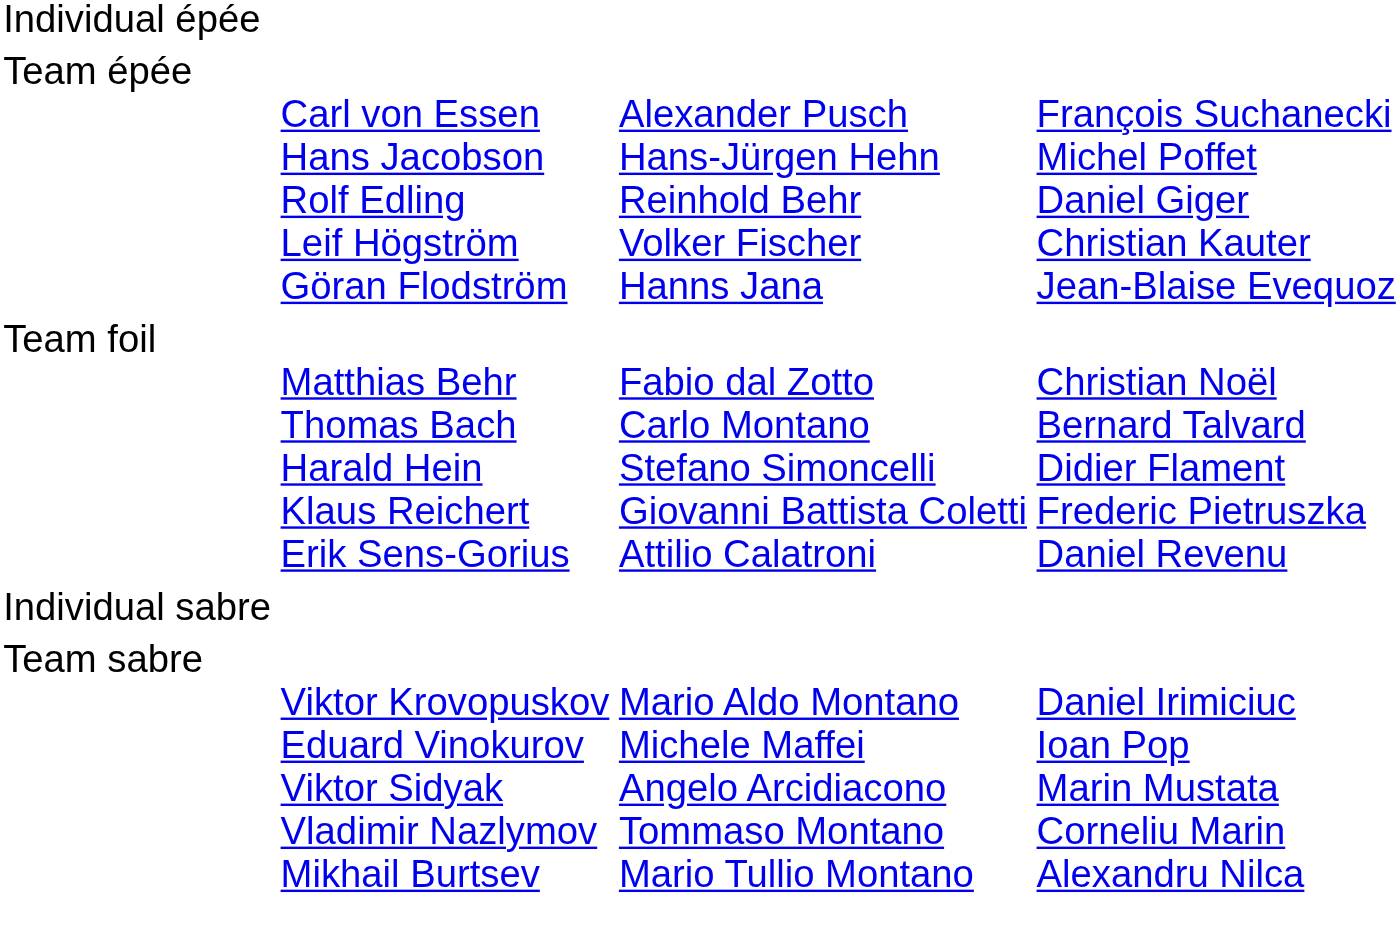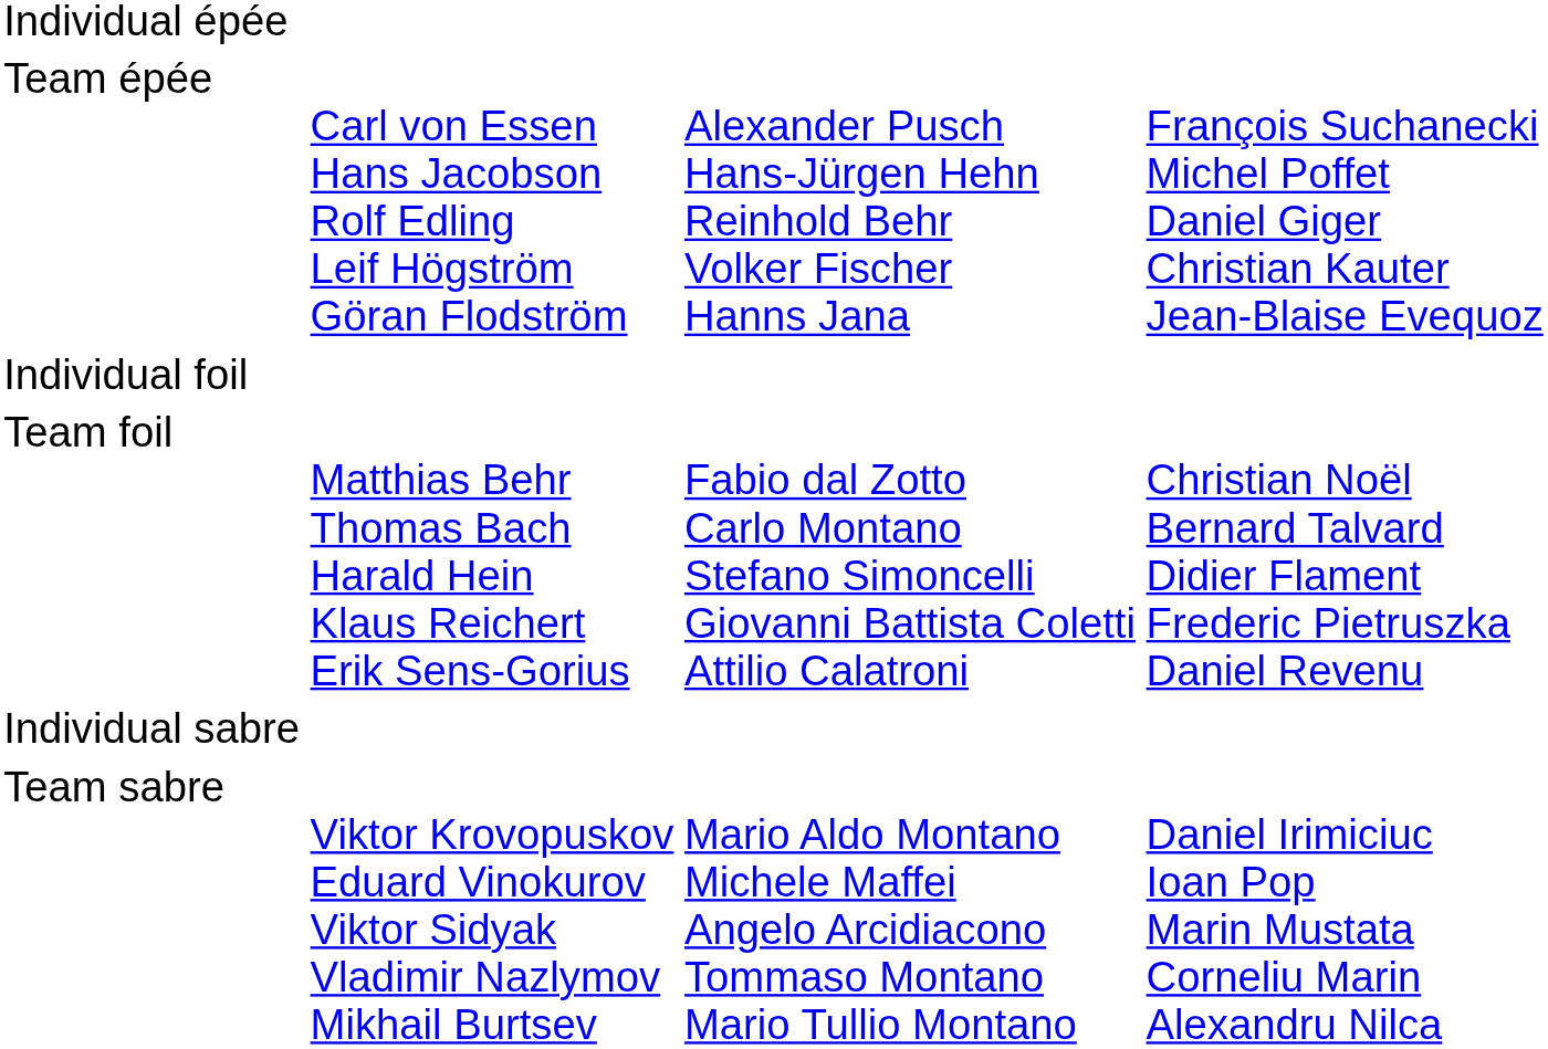+ row: Individual foil
